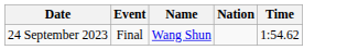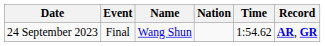+ column: Record | AR, GR
